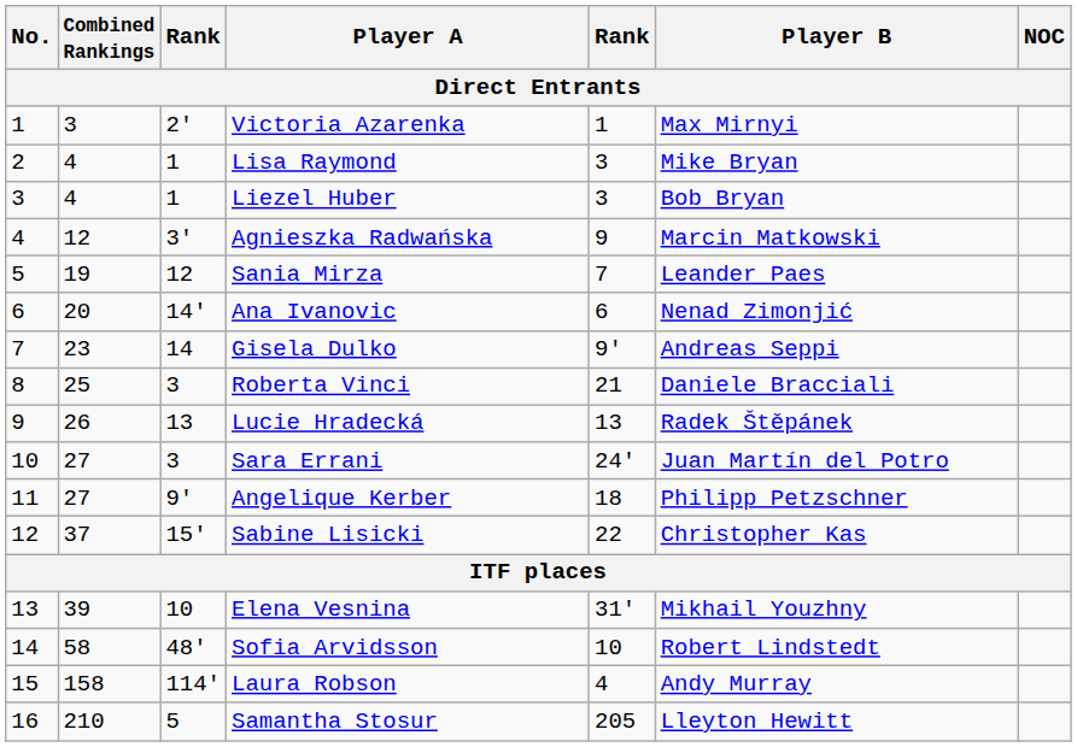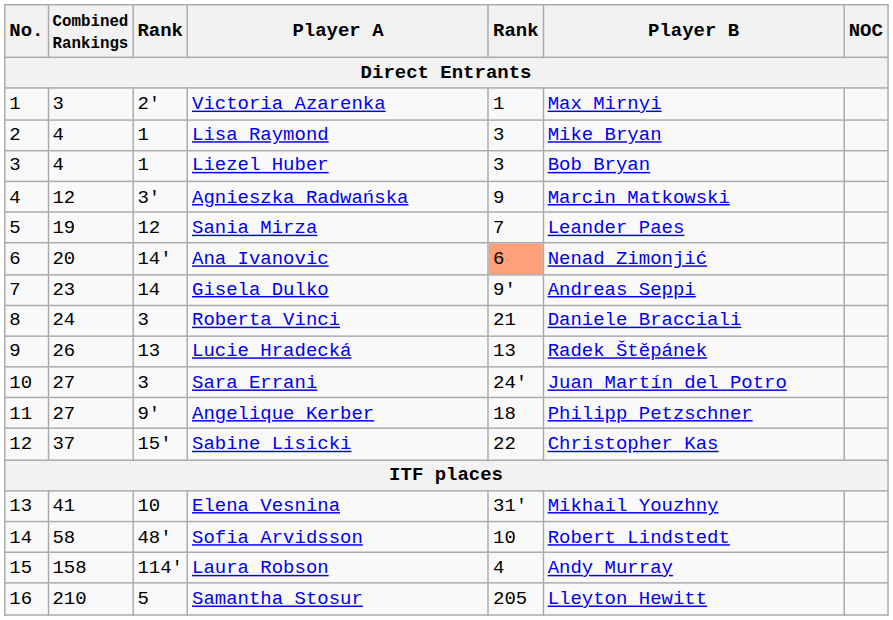Ana Ivanovic | column 5: no background -> lightsalmon background
Roberta Vinci | Combined Rankings: 25 -> 24
Elena Vesnina | Combined Rankings: 39 -> 41
